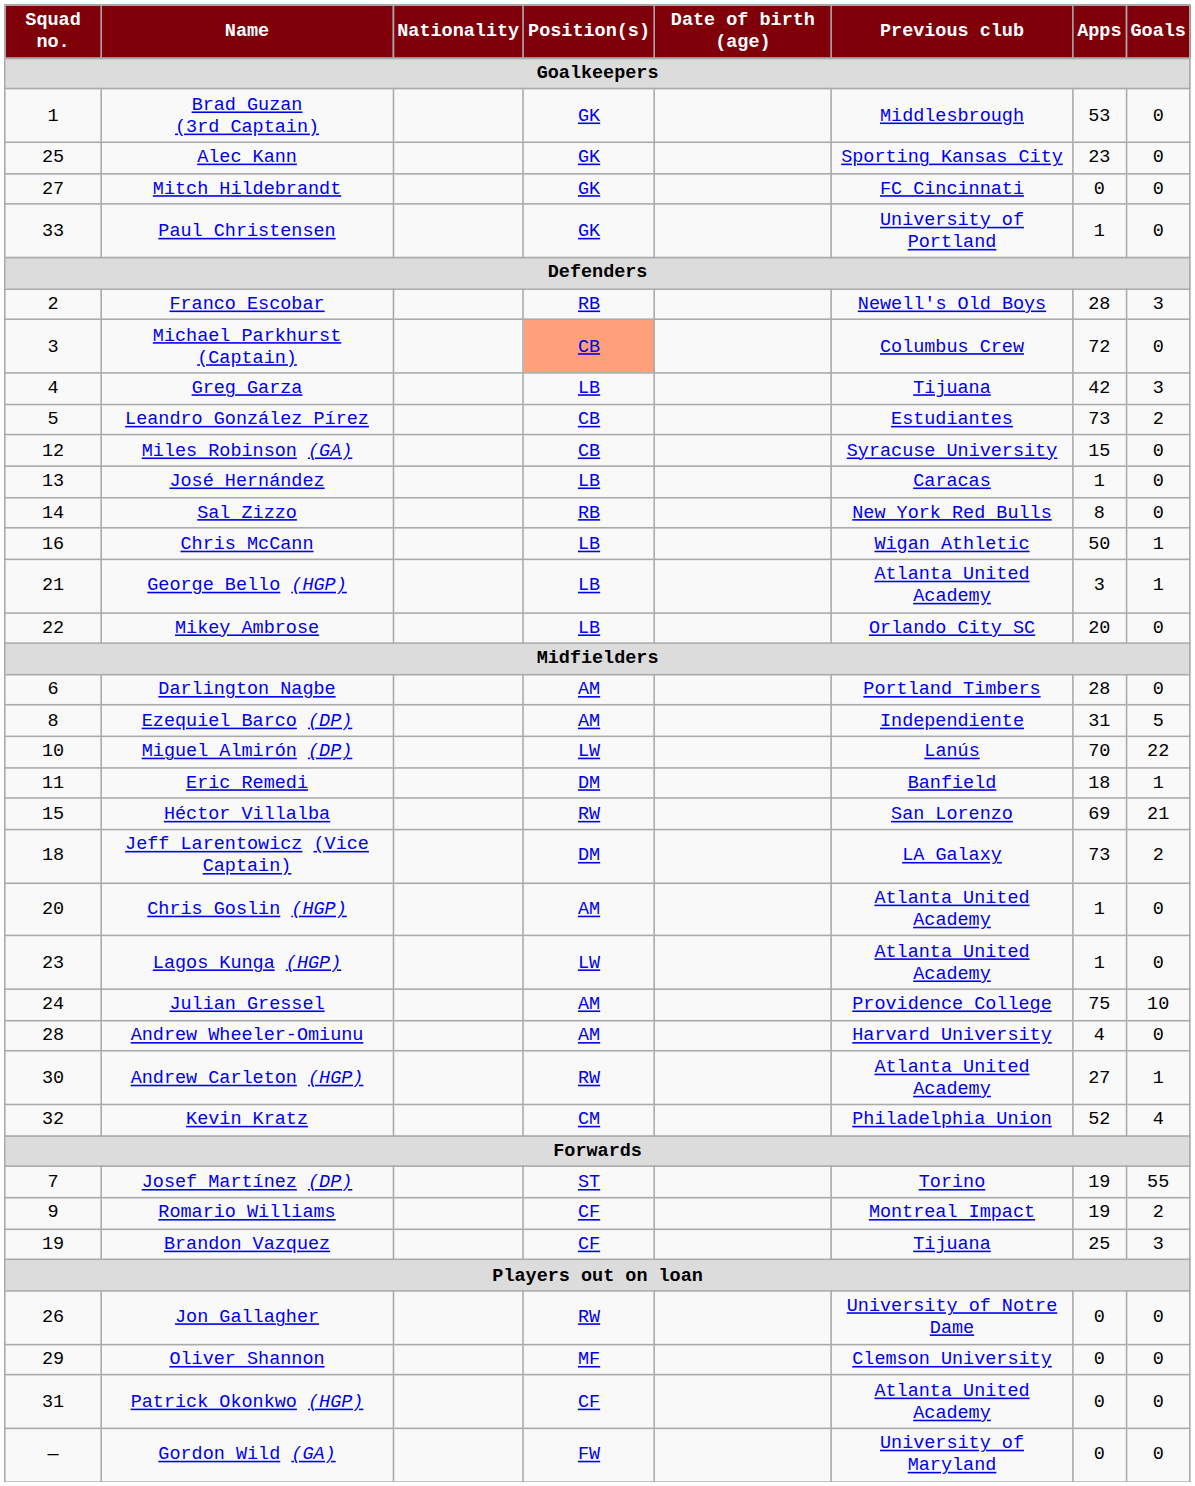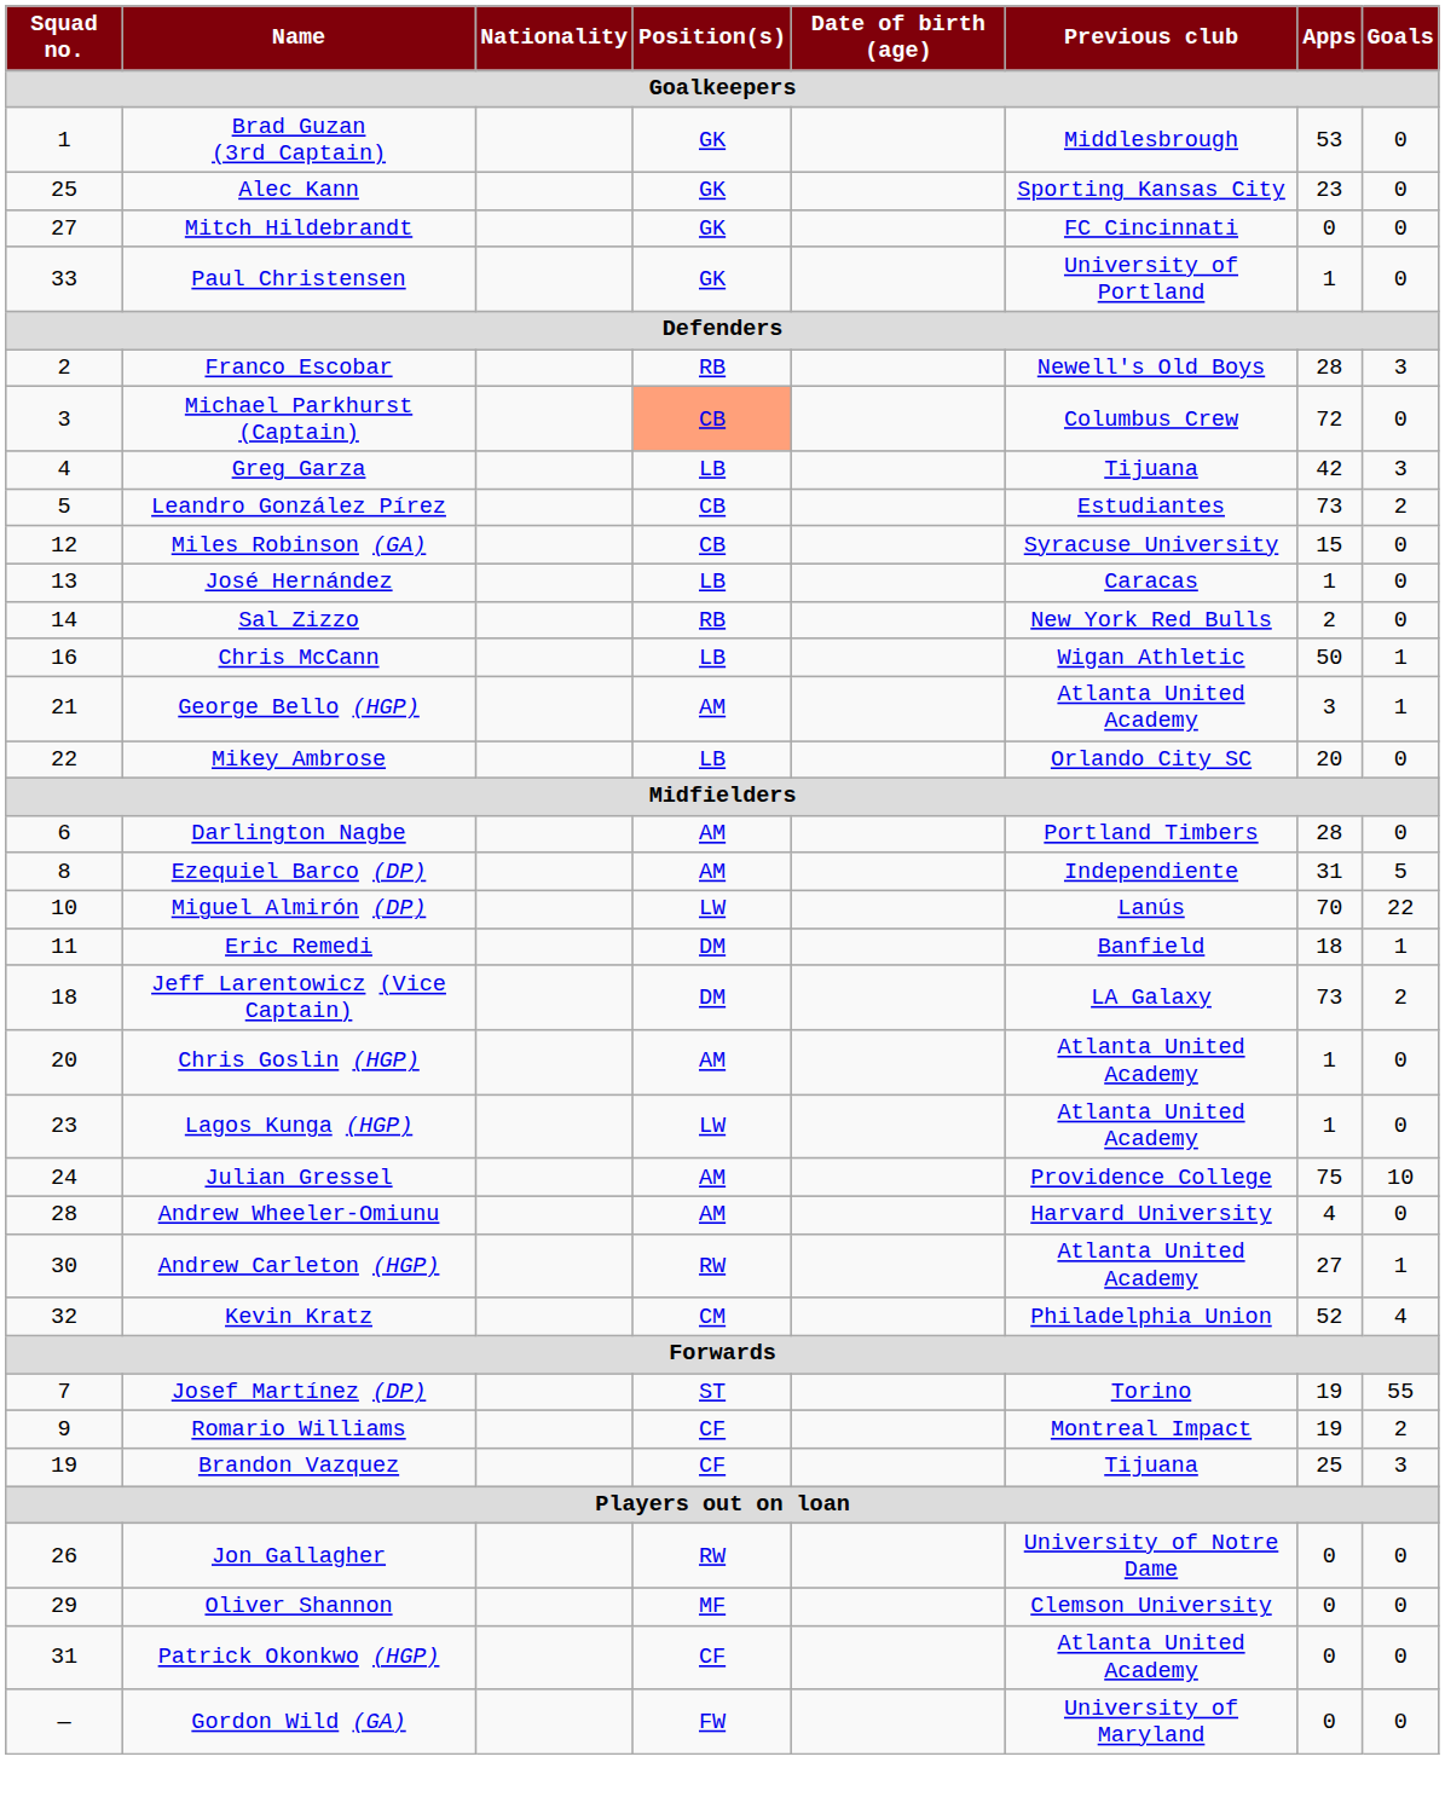Sal Zizzo | Apps: 8 -> 2
George Bello (HGP) | Position(s): LB -> AM
- row: 15 | Héctor Villalba | RW | San Lorenzo | 69 | 21
